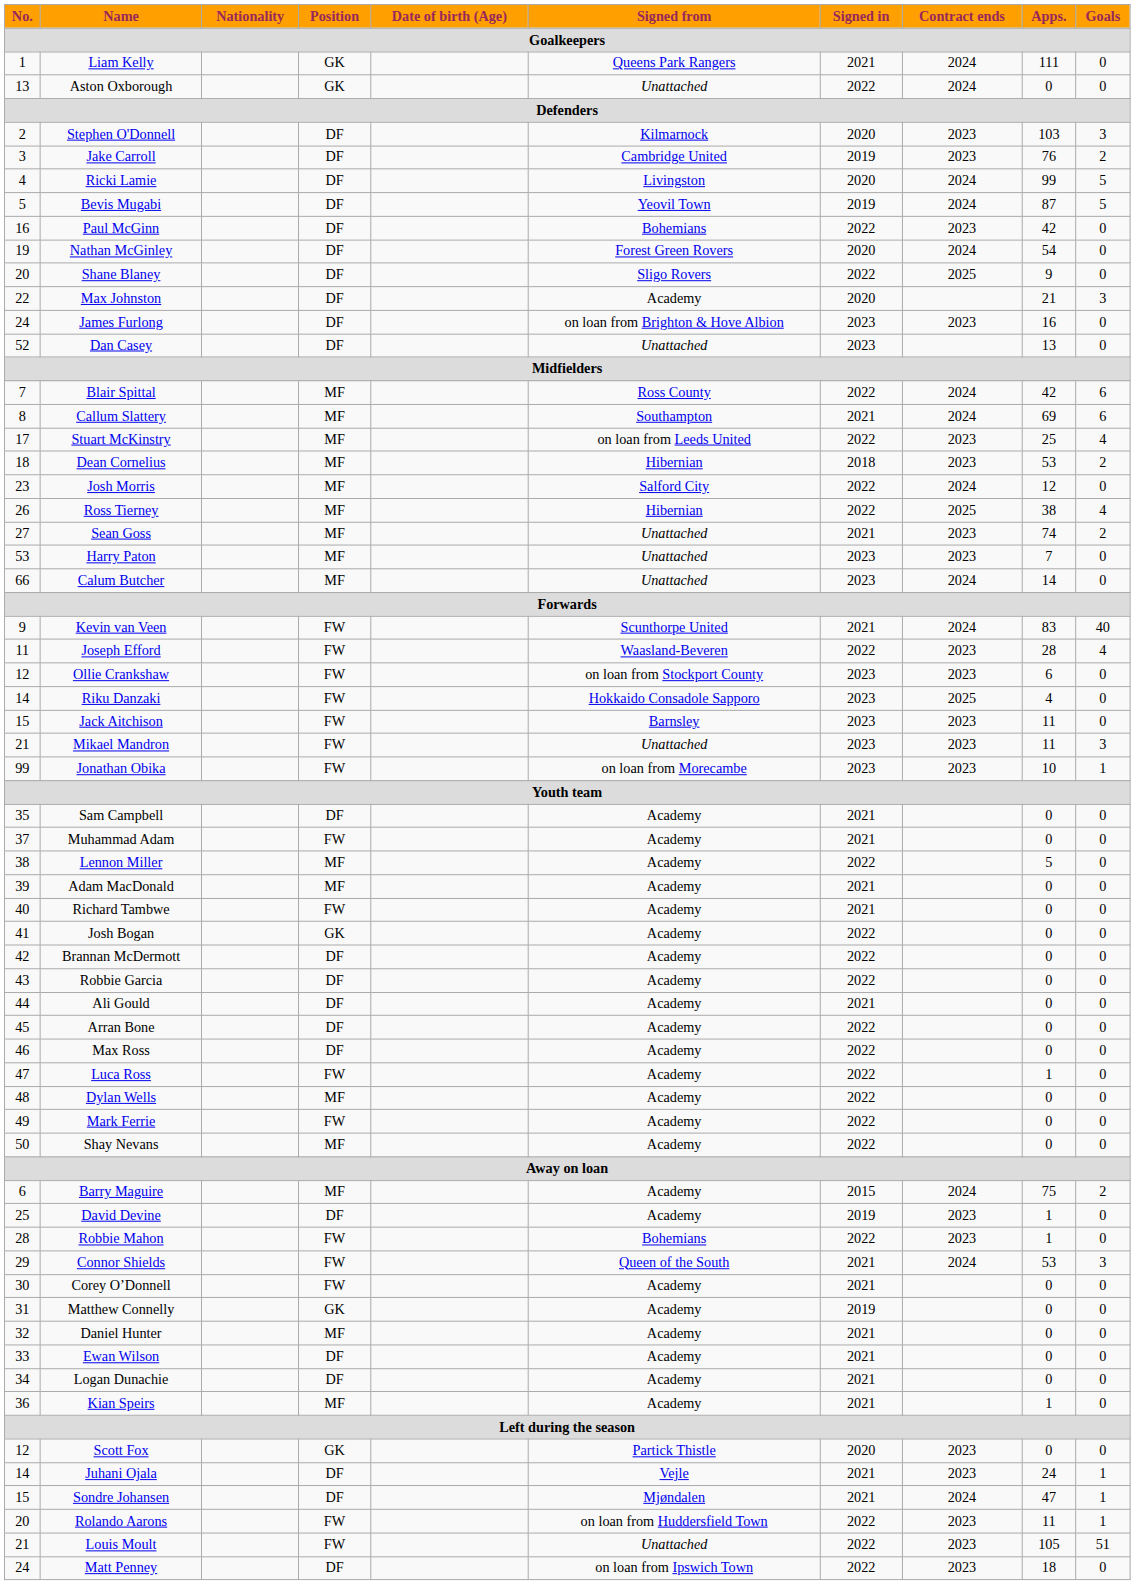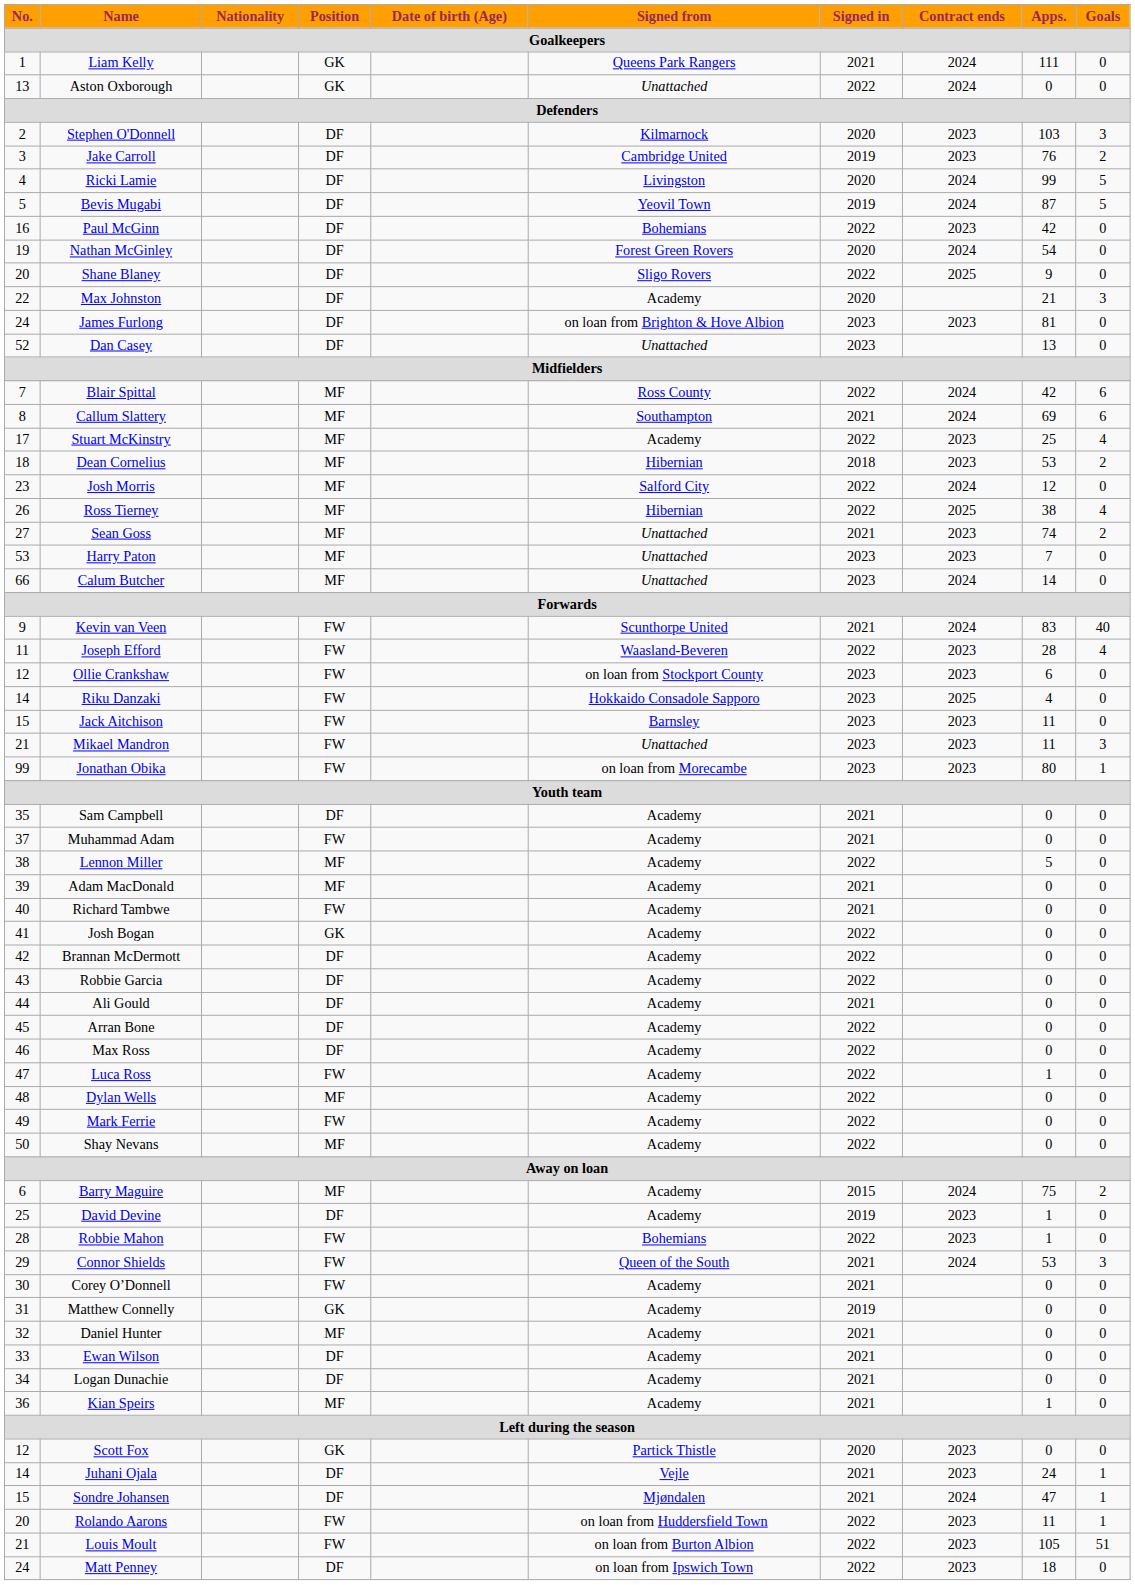James Furlong | Apps.: 16 -> 81
Stuart McKinstry | Signed from: on loan from Leeds United -> Academy
Jonathan Obika | Apps.: 10 -> 80
Louis Moult | Signed from: Unattached -> on loan from Burton Albion
